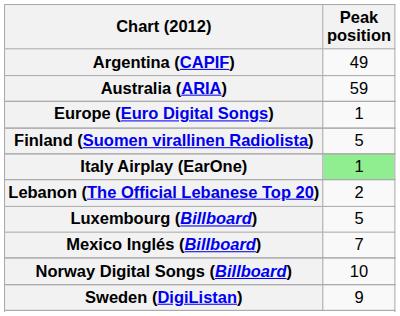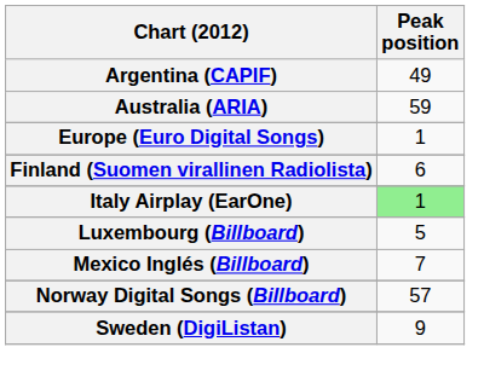Finland (Suomen virallinen Radiolista) | Peak position: 5 -> 6
- row: Lebanon (The Official Lebanese Top 20) | 2
Norway Digital Songs (Billboard) | Peak position: 10 -> 57
